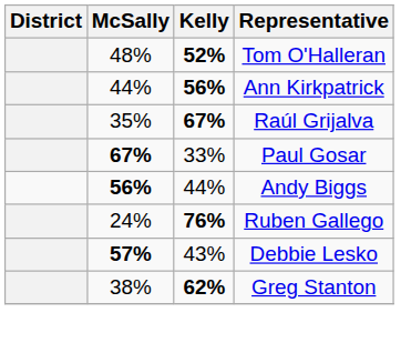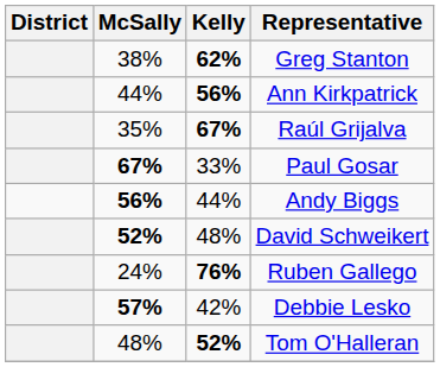rows swapped: Tom O'Halleran <-> Greg Stanton
+ row: 52% | 48% | David Schweikert
Debbie Lesko | Kelly: 43% -> 42%
